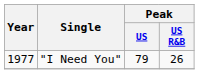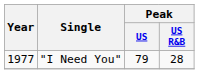"I Need You" | Peak / US R&B: 26 -> 28
